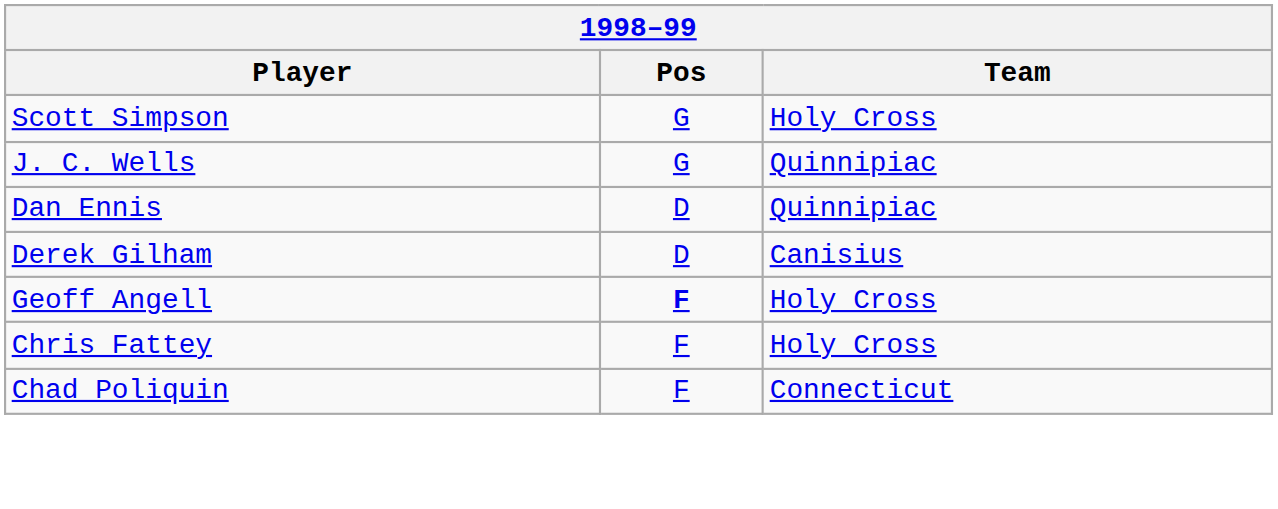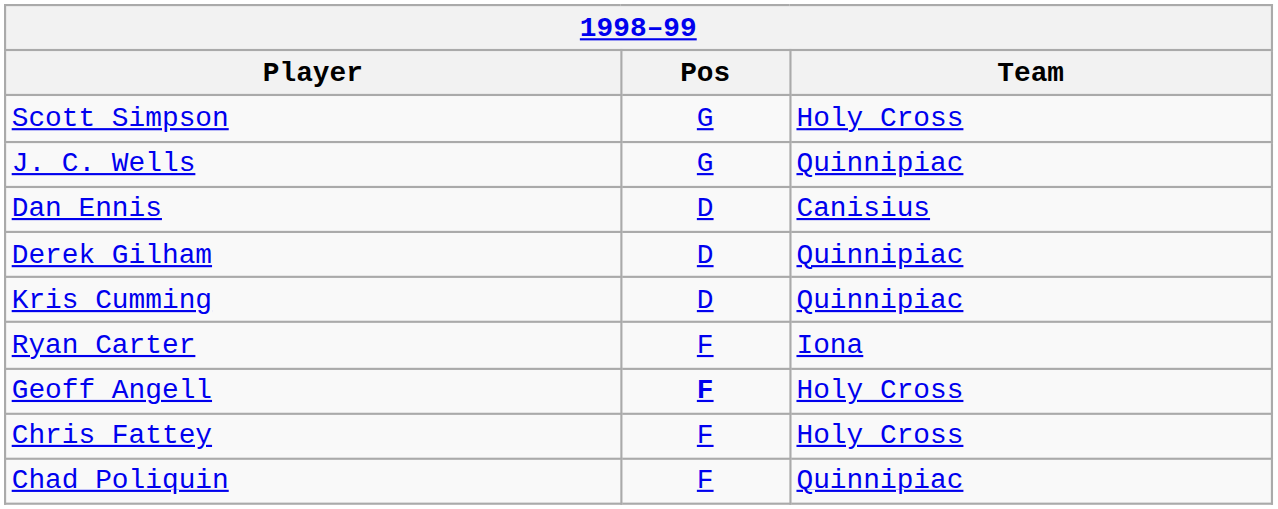Dan Ennis | Team: Quinnipiac -> Canisius
Derek Gilham | Team: Canisius -> Quinnipiac
+ row: Kris Cumming | D | Quinnipiac
+ row: Ryan Carter | F | Iona
Chad Poliquin | Team: Connecticut -> Quinnipiac
